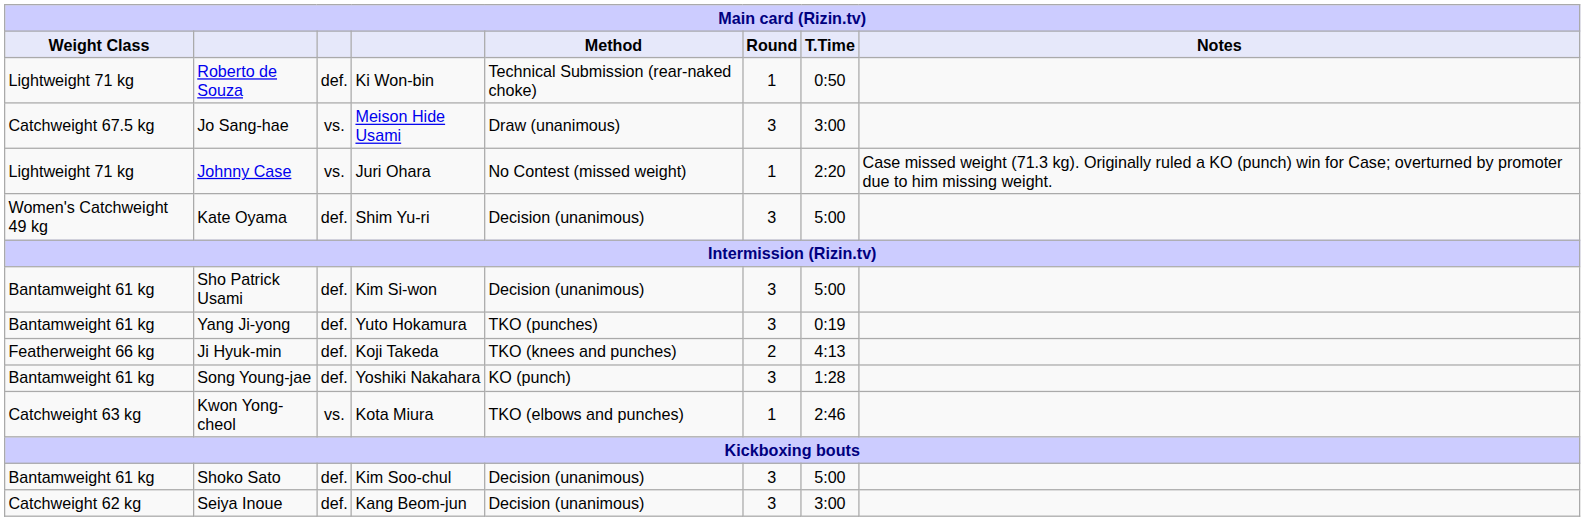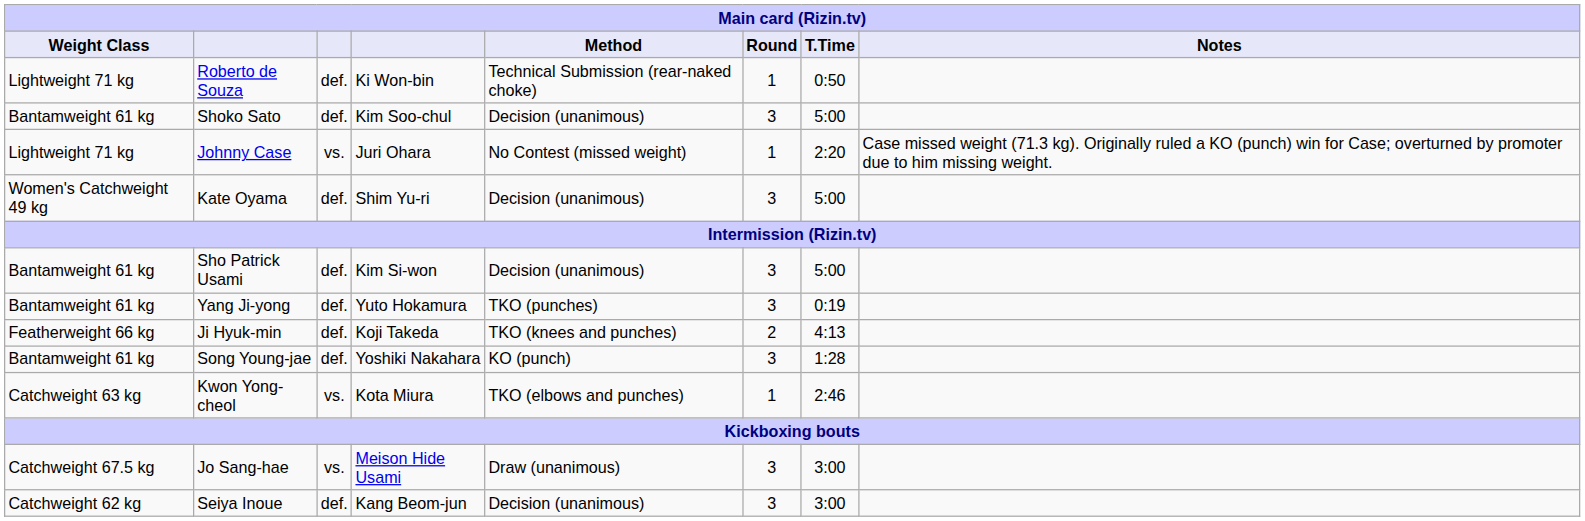rows swapped: Shoko Sato <-> Jo Sang-hae
